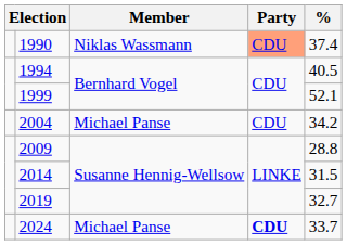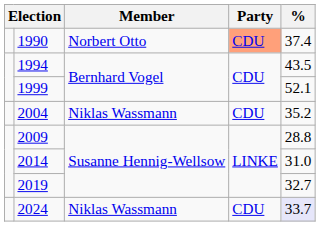1990 | Member: Niklas Wassmann -> Norbert Otto
1994 | %: 40.5 -> 43.5
2004 | Member: Michael Panse -> Niklas Wassmann
2004 | %: 34.2 -> 35.2
2014 | %: 31.5 -> 31.0
2024 | Member: Michael Panse -> Niklas Wassmann
2024 | Party: bold -> normal
2024 | %: no background -> lavender background
